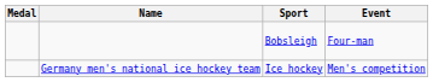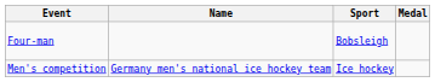columns swapped: Medal <-> Event
